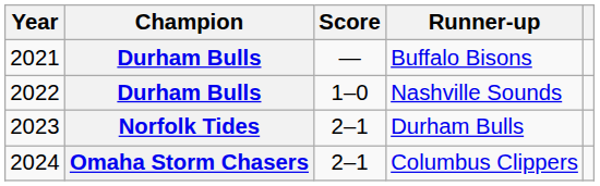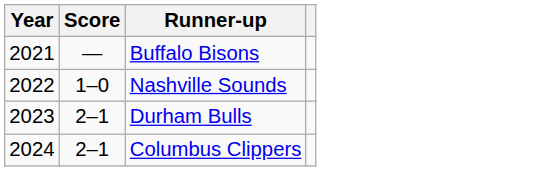- column: Champion | Durham Bulls | Durham Bulls | Norfolk Tides | Omaha Storm Chasers
